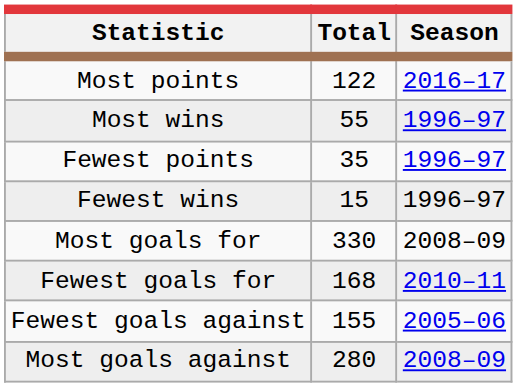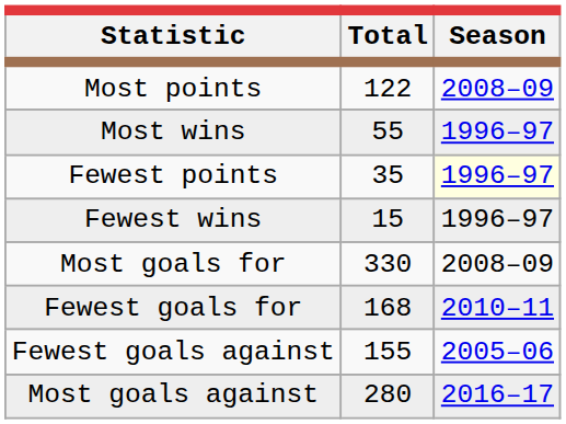Most points | Season: 2016–17 -> 2008–09
Fewest points | Season: no background -> lightyellow background
Most goals against | Season: 2008–09 -> 2016–17
